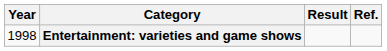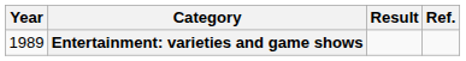Entertainment: varieties and game shows | Year: 1998 -> 1989
